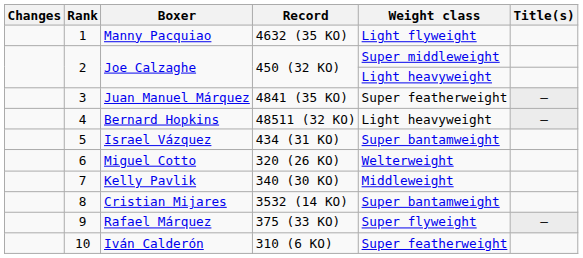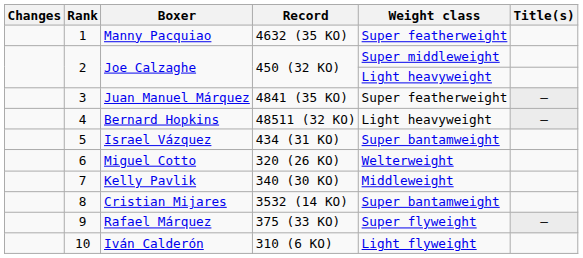Manny Pacquiao | Weight class: Light flyweight -> Super featherweight
Iván Calderón | Weight class: Super featherweight -> Light flyweight
